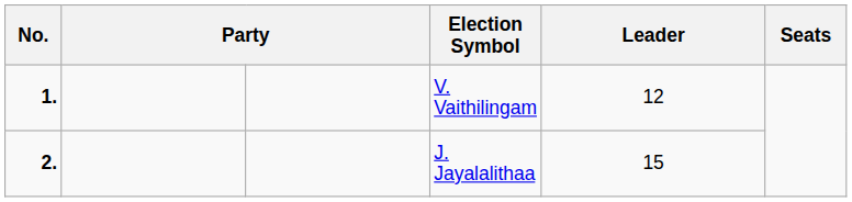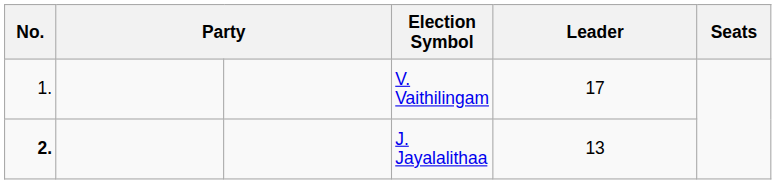V. Vaithilingam | No.: bold -> normal
V. Vaithilingam | Leader: 12 -> 17
J. Jayalalithaa | Leader: 15 -> 13
